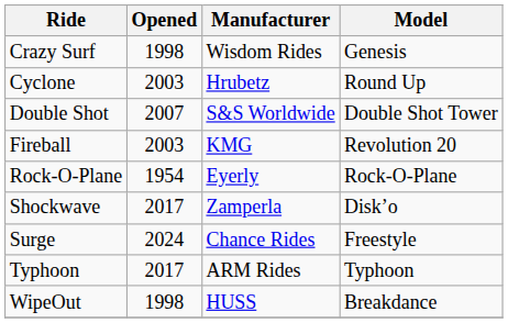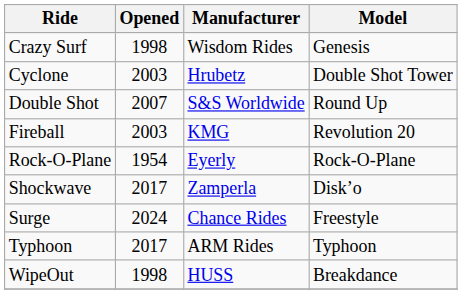Cyclone | Model: Round Up -> Double Shot Tower
Double Shot | Model: Double Shot Tower -> Round Up
